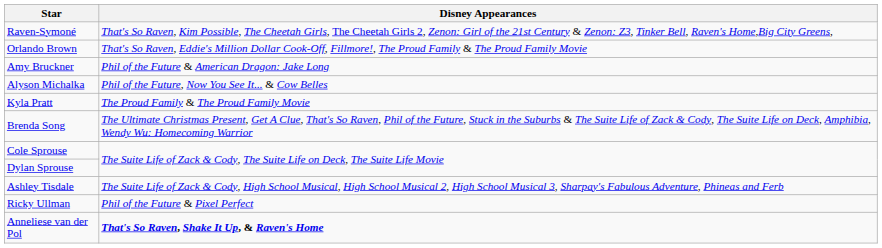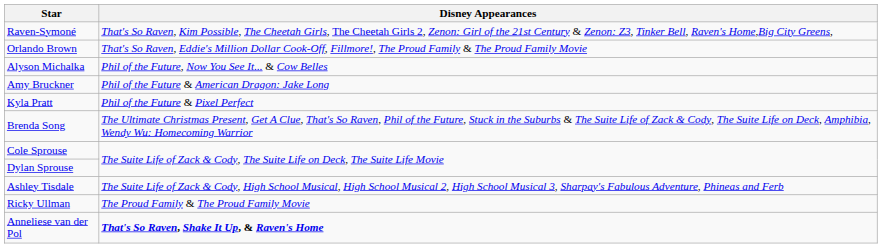rows swapped: Amy Bruckner <-> Alyson Michalka
Kyla Pratt | Disney Appearances: The Proud Family & The Proud Family Movie -> Phil of the Future & Pixel Perfect
Ricky Ullman | Disney Appearances: Phil of the Future & Pixel Perfect -> The Proud Family & The Proud Family Movie
